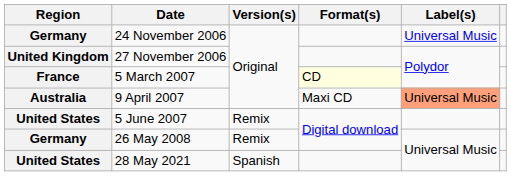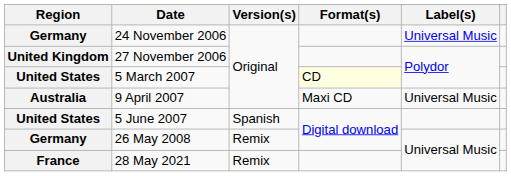5 March 2007 | Region: France -> United States
9 April 2007 | Label(s): lightsalmon background -> no background
5 June 2007 | Version(s): Remix -> Spanish
28 May 2021 | Region: United States -> France
28 May 2021 | Version(s): Spanish -> Remix
